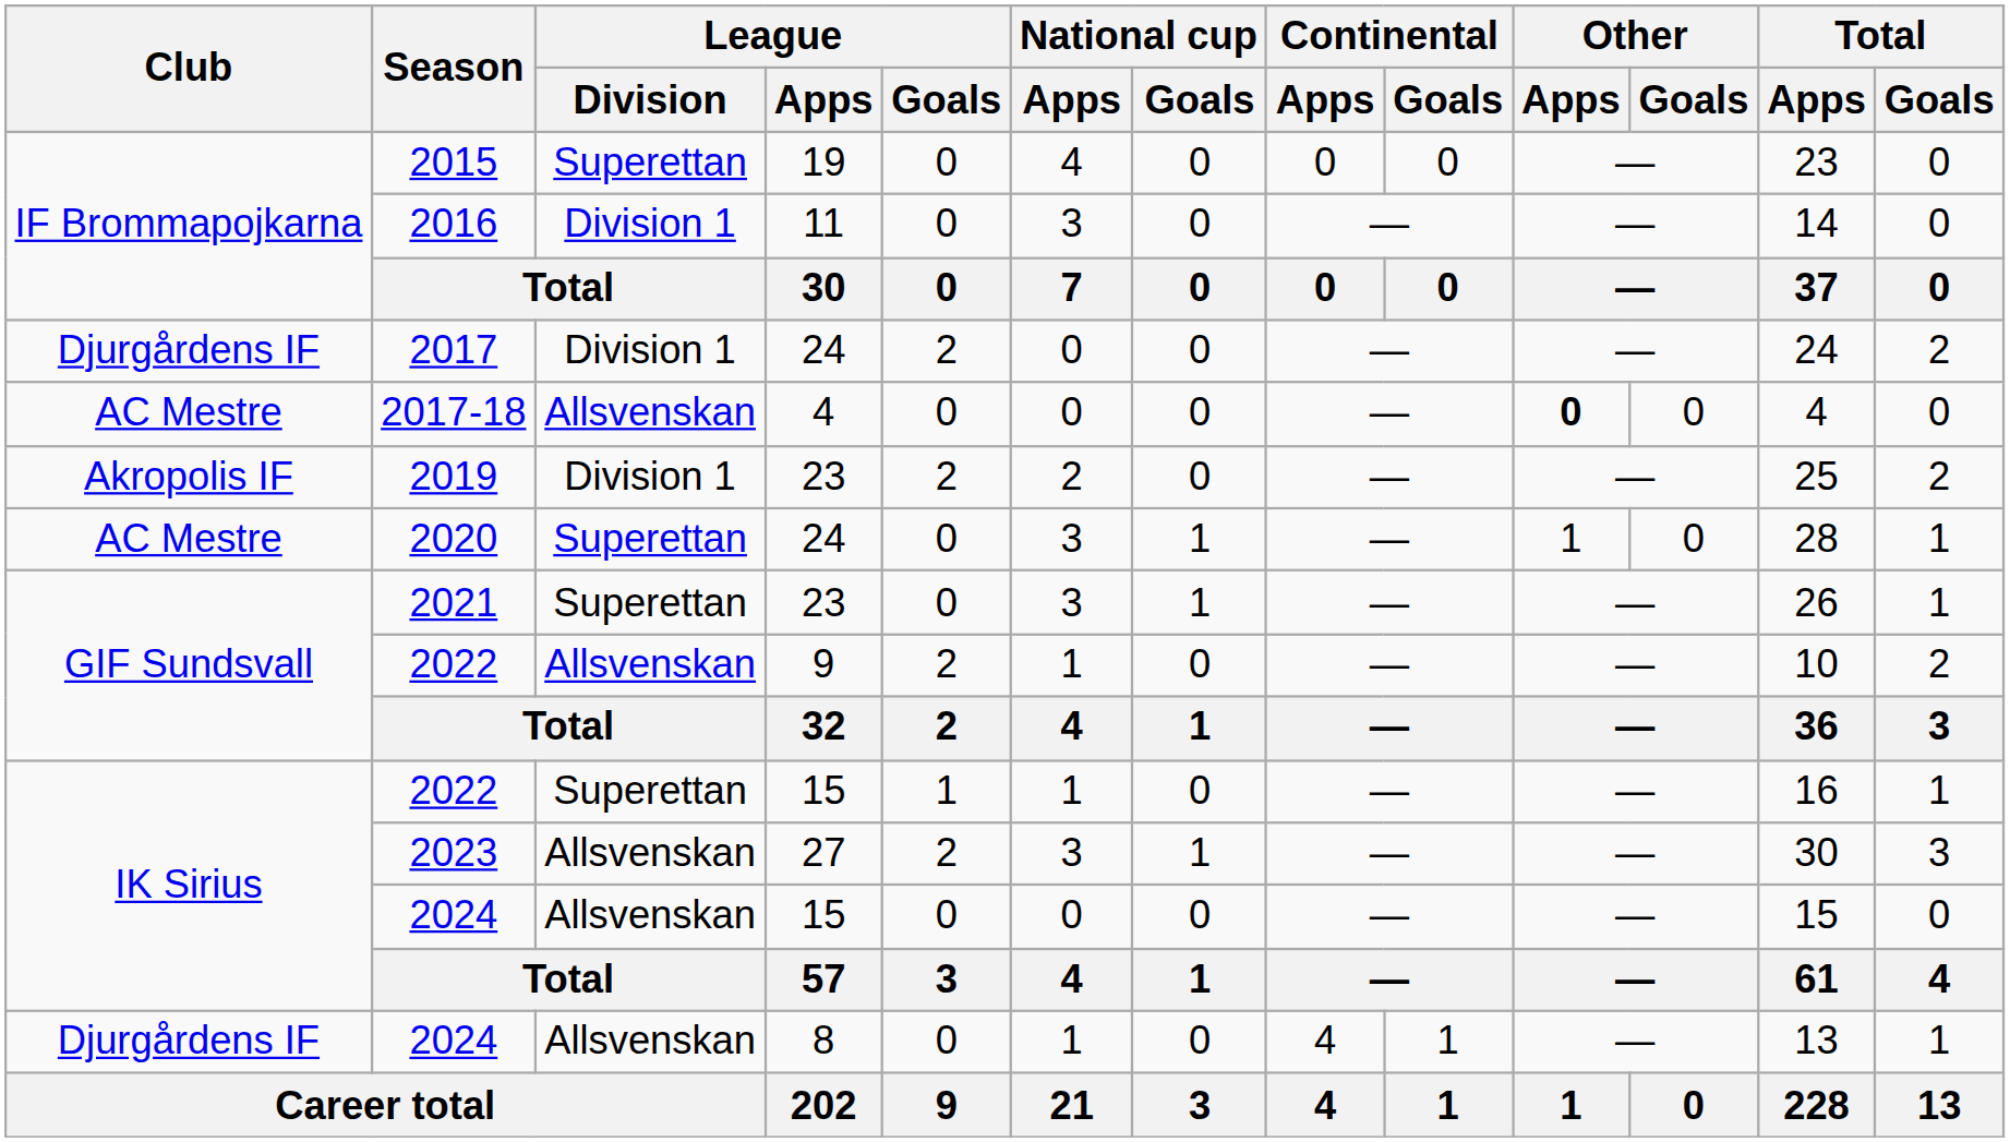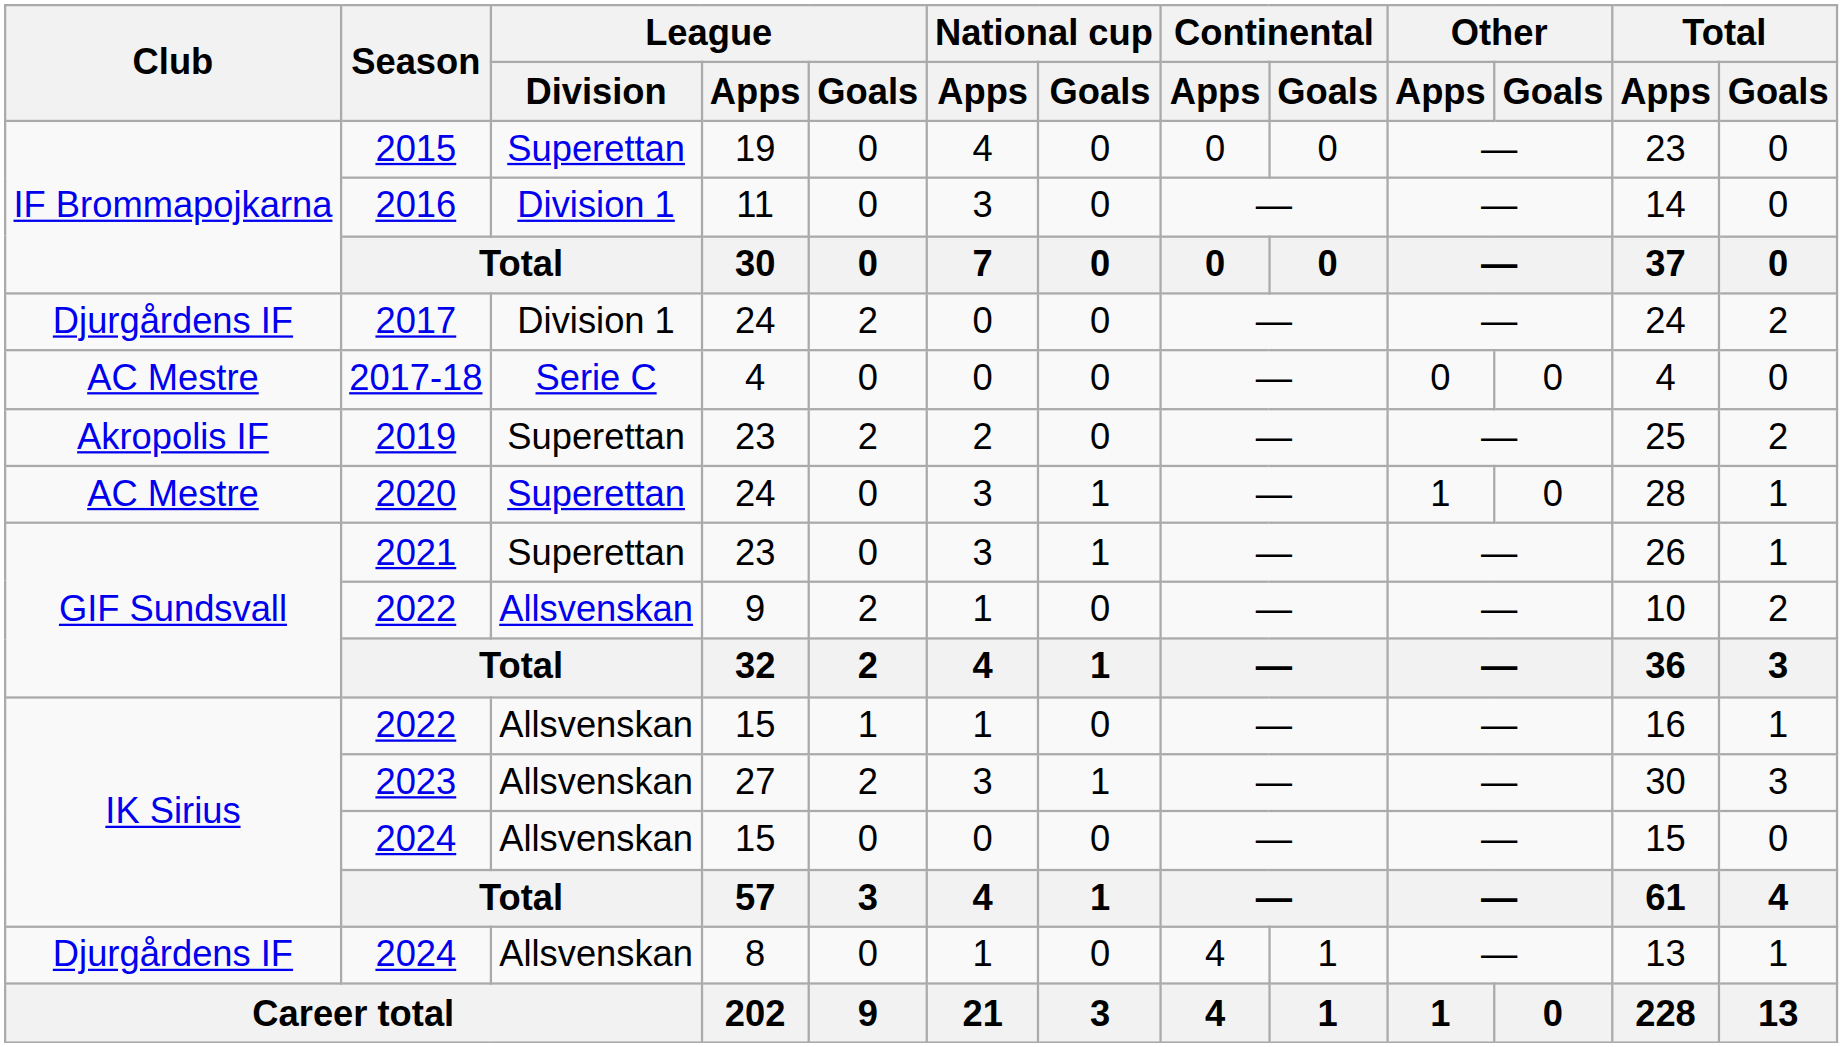2017-18 | League / Division: Allsvenskan -> Serie C
2017-18 | Other / Apps: bold -> normal
2019 | League / Division: Division 1 -> Superettan
2022 / 15 | League / Division: Superettan -> Allsvenskan
